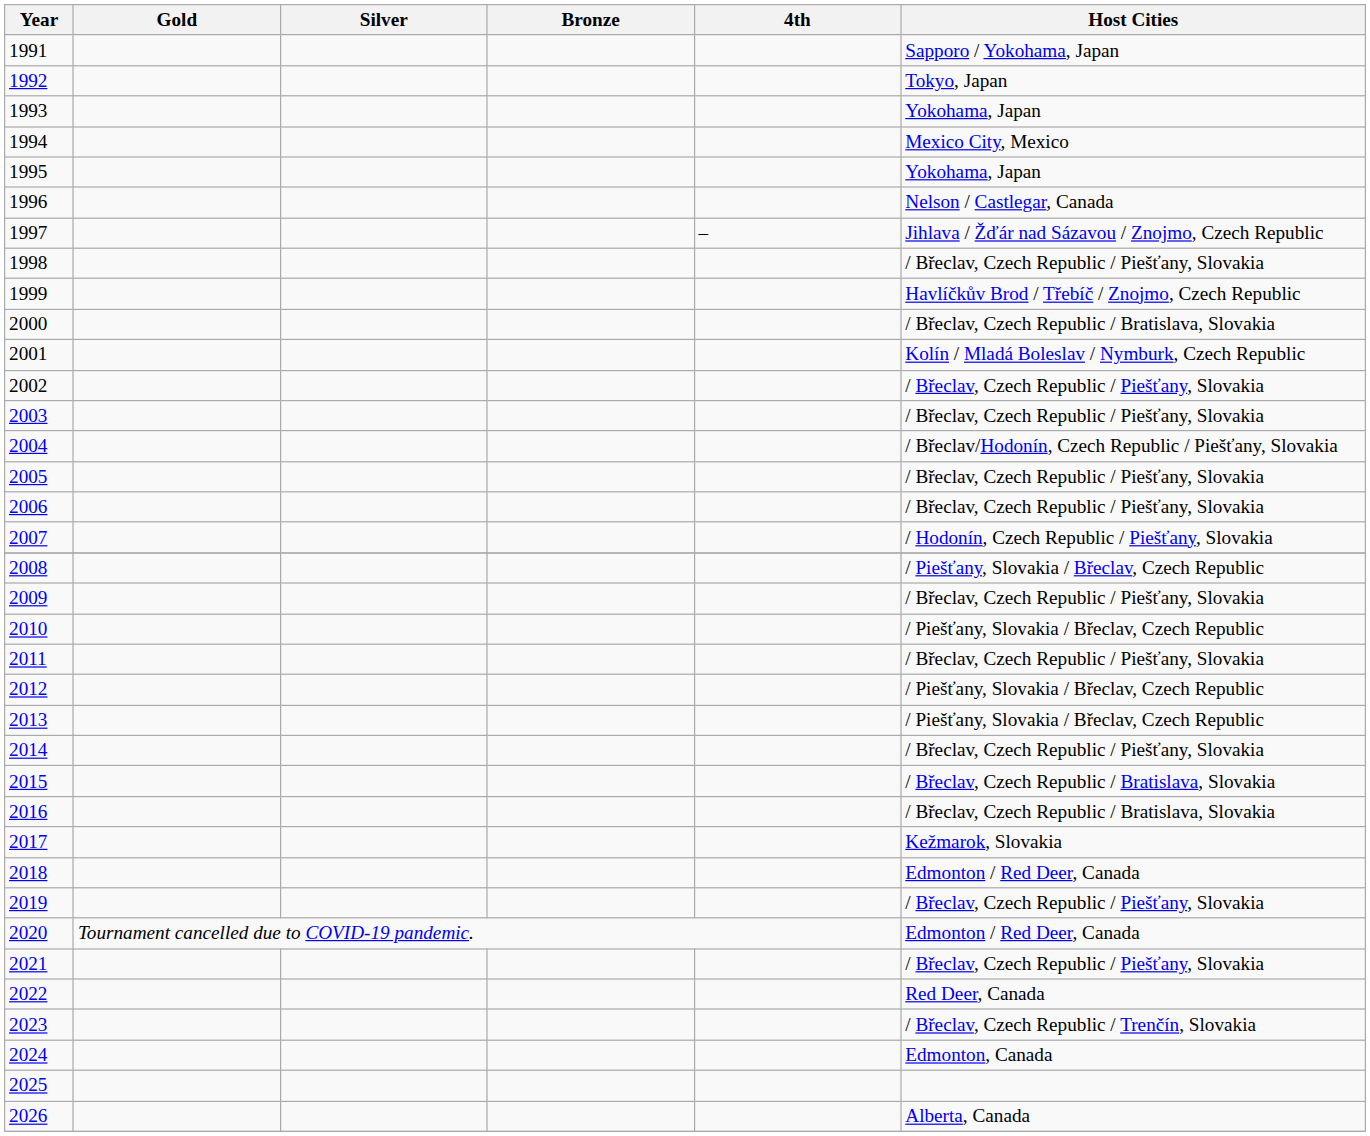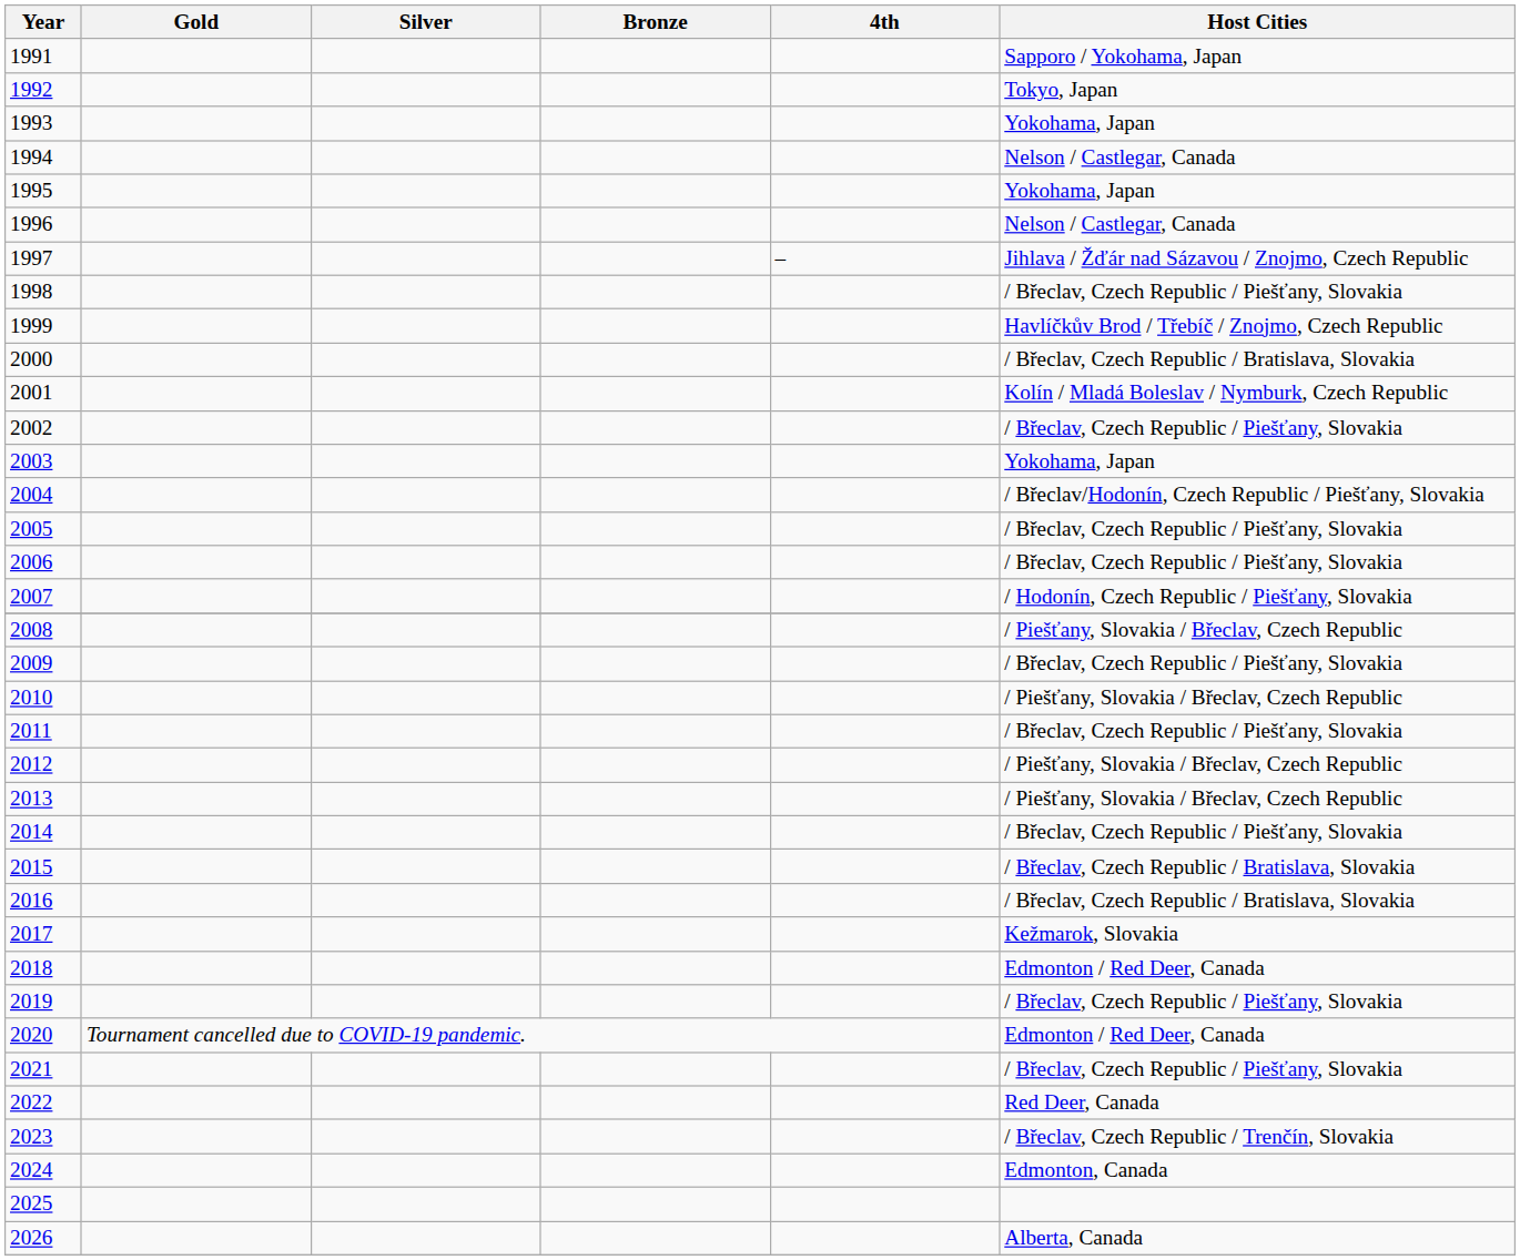1994 | Host Cities: Mexico City, Mexico -> Nelson / Castlegar, Canada
2003 | Host Cities: / Břeclav, Czech Republic / Piešťany, Slovakia -> Yokohama, Japan
